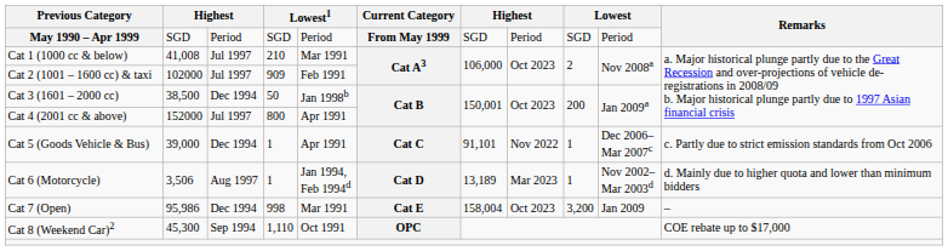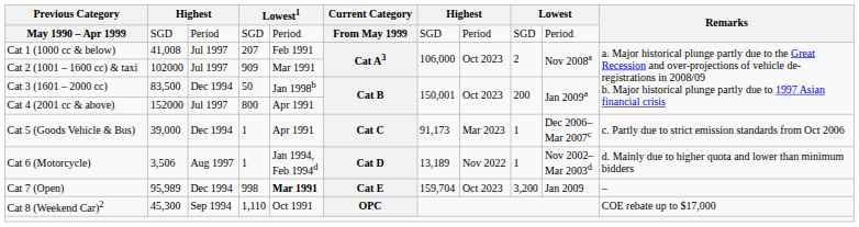Cat 1 (1000 cc & below) | column 4: 210 -> 207
Cat 1 (1000 cc & below) | column 5: Mar 1991 -> Feb 1991
Cat 2 (1001 – 1600 cc) & taxi | column 5: Feb 1991 -> Mar 1991
Cat 3 (1601 – 2000 cc) | column 2: 38,500 -> 83,500
Cat 5 (Goods Vehicle & Bus) | column 7: 91,101 -> 91,173
Cat 5 (Goods Vehicle & Bus) | column 8: Nov 2022 -> Mar 2023
Cat 6 (Motorcycle) | column 8: Mar 2023 -> Nov 2022
Cat 7 (Open) | column 2: 95,986 -> 95,989
Cat 7 (Open) | column 5: normal -> bold
Cat 7 (Open) | column 7: 158,004 -> 159,704
